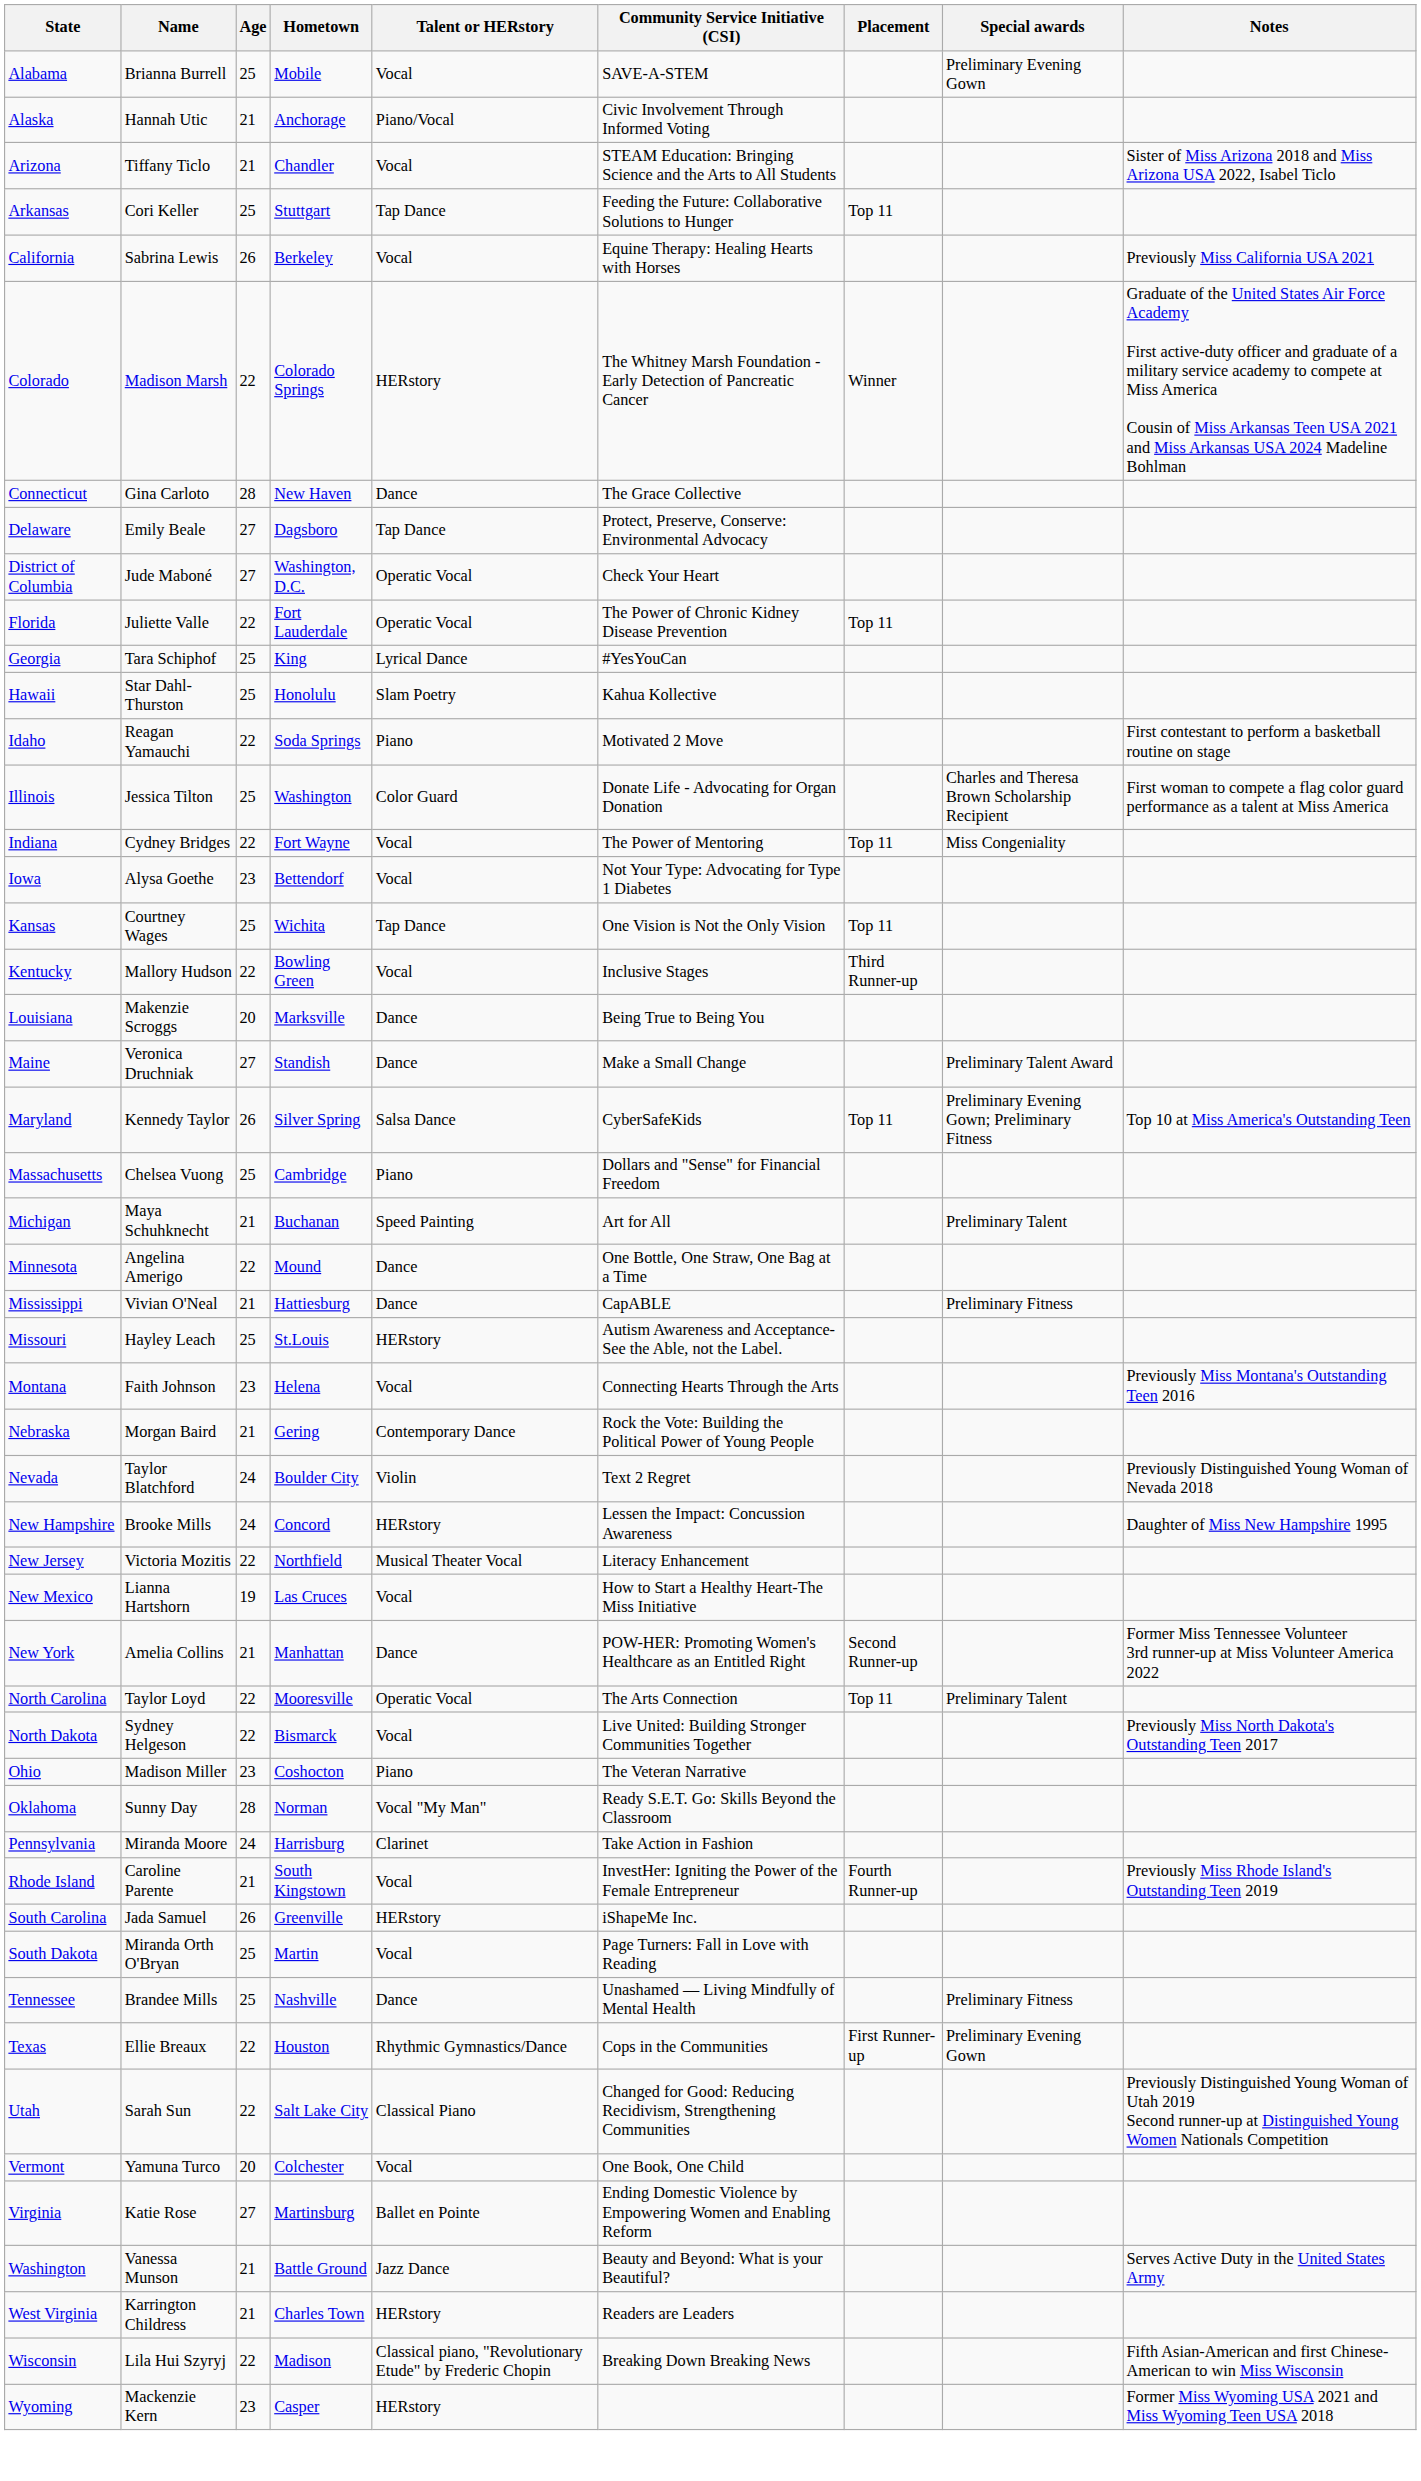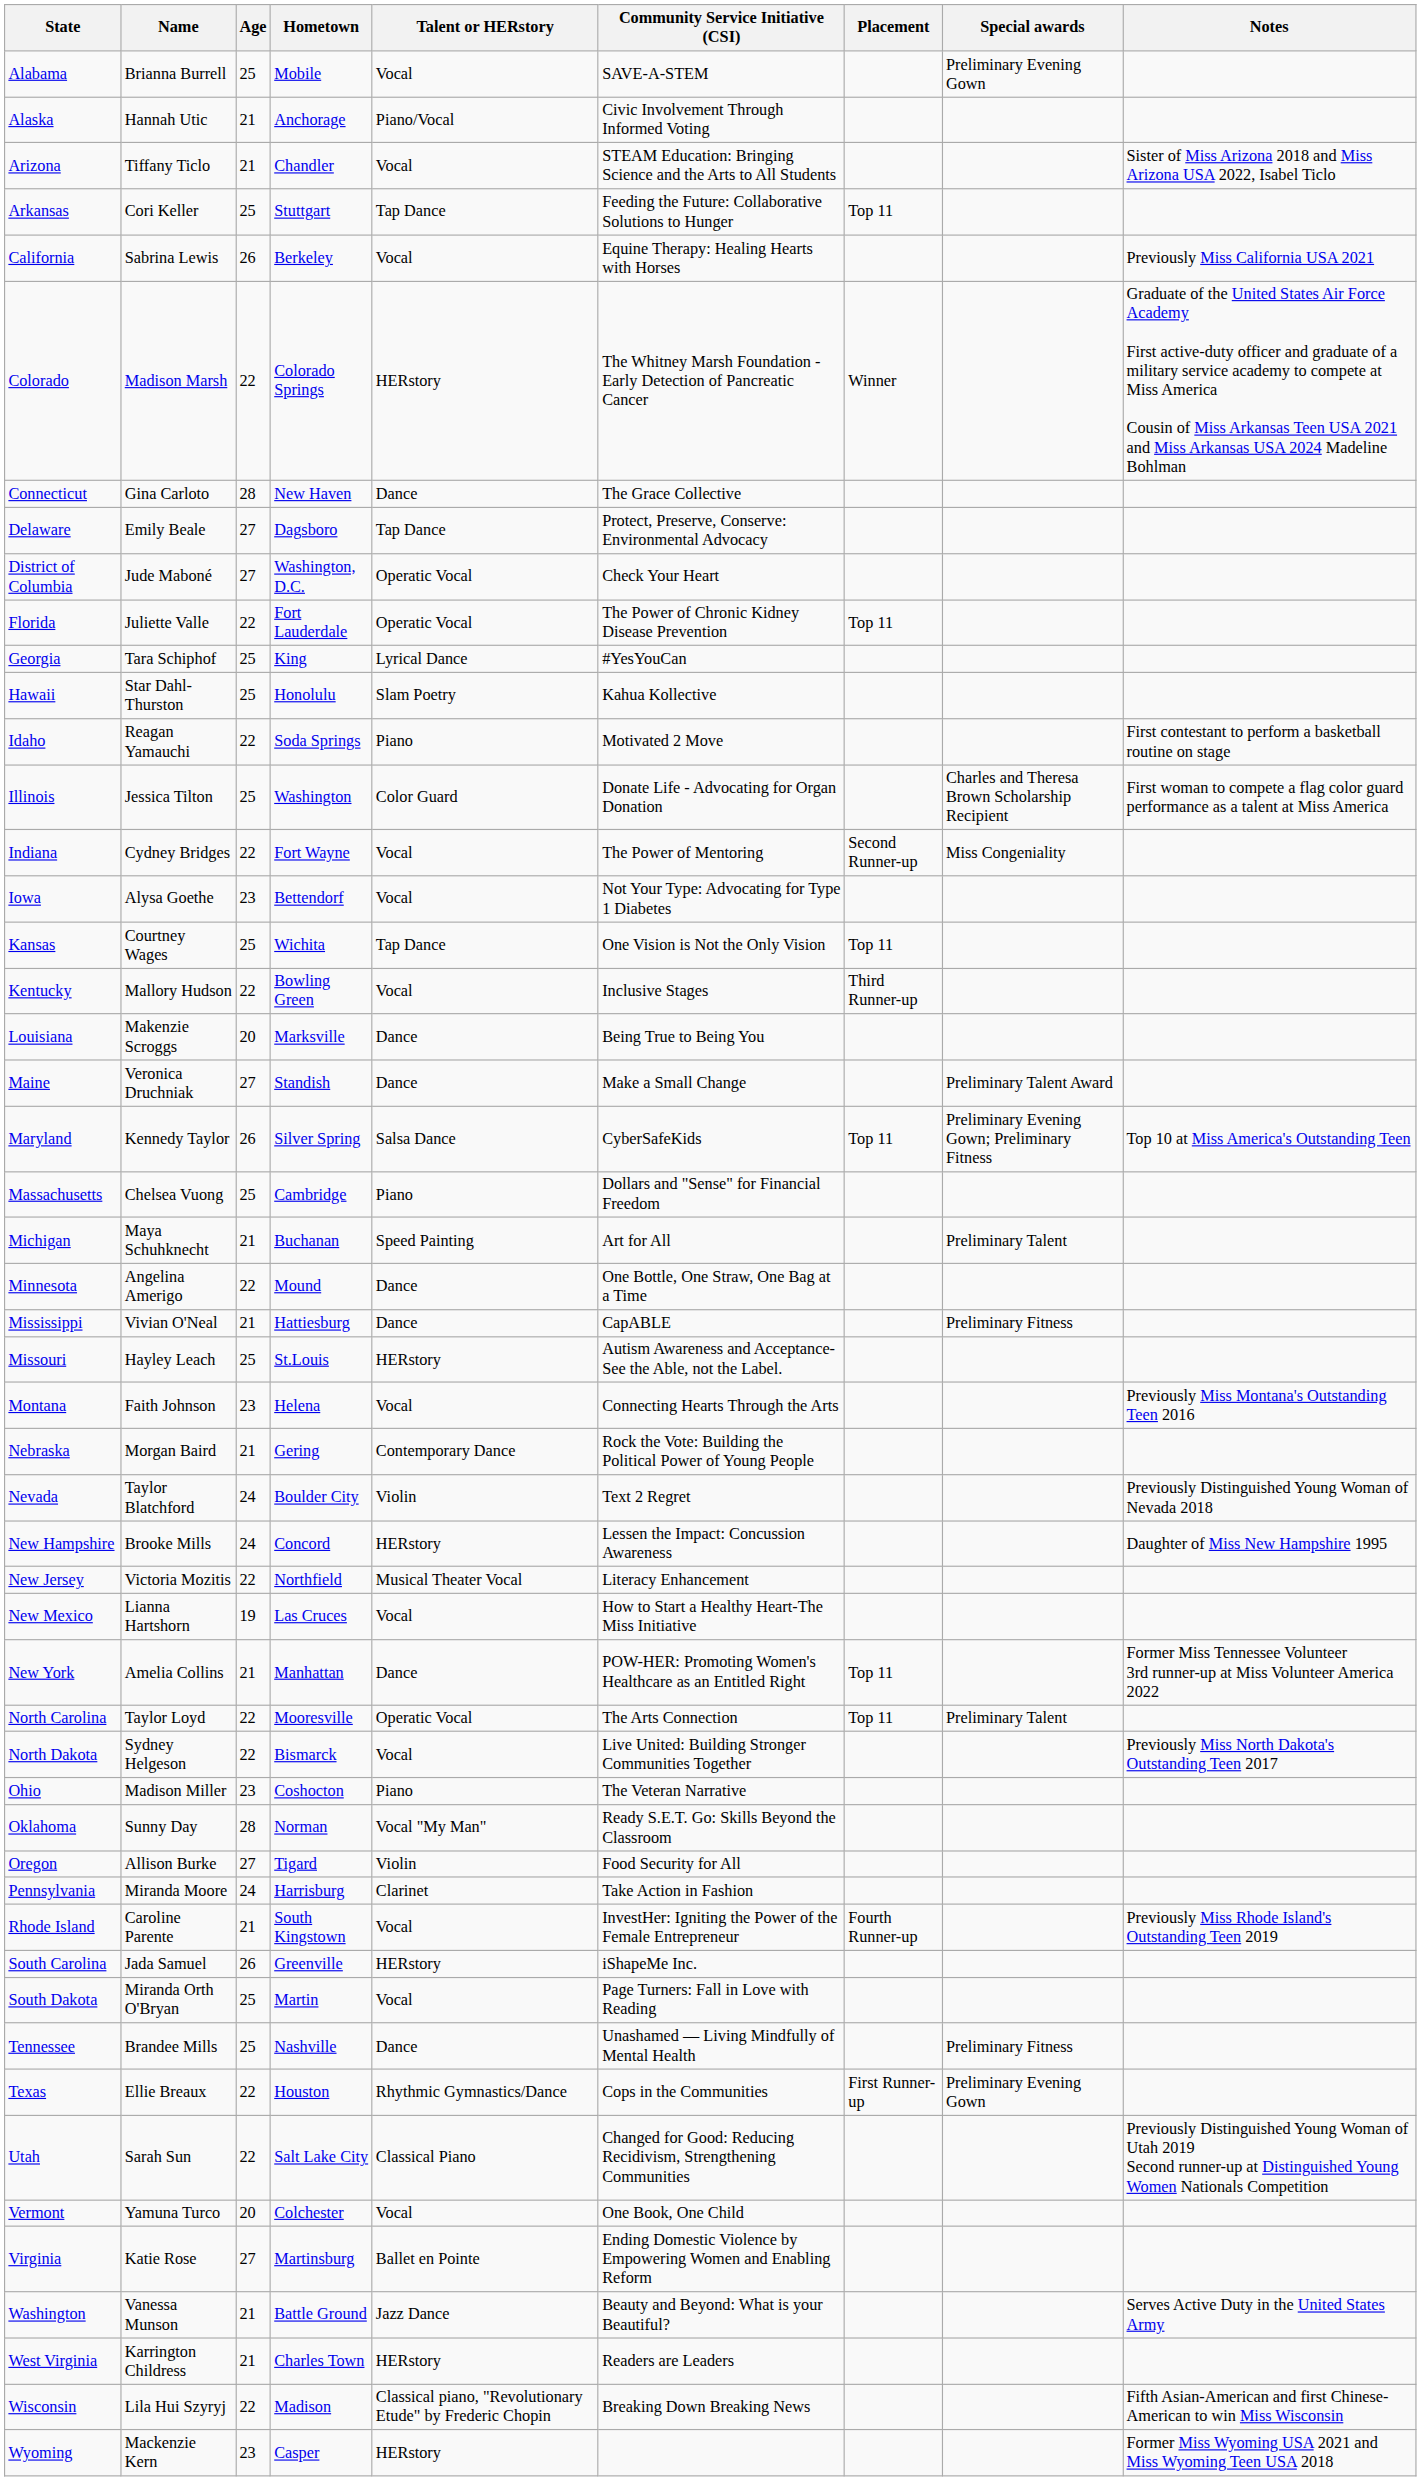Indiana | Placement: Top 11 -> Second Runner-up
New York | Placement: Second Runner-up -> Top 11
+ row: Oregon | Allison Burke | 27 | Tigard | Violin | Food Security for All
